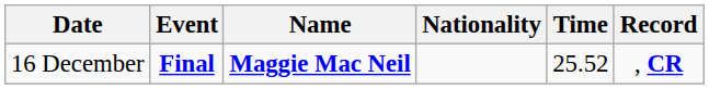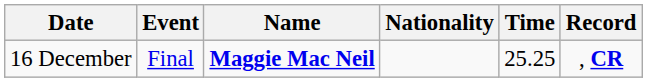16 December | Event: bold -> normal
16 December | Time: 25.52 -> 25.25
